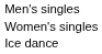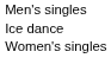rows swapped: Women's singles <-> Ice dance
